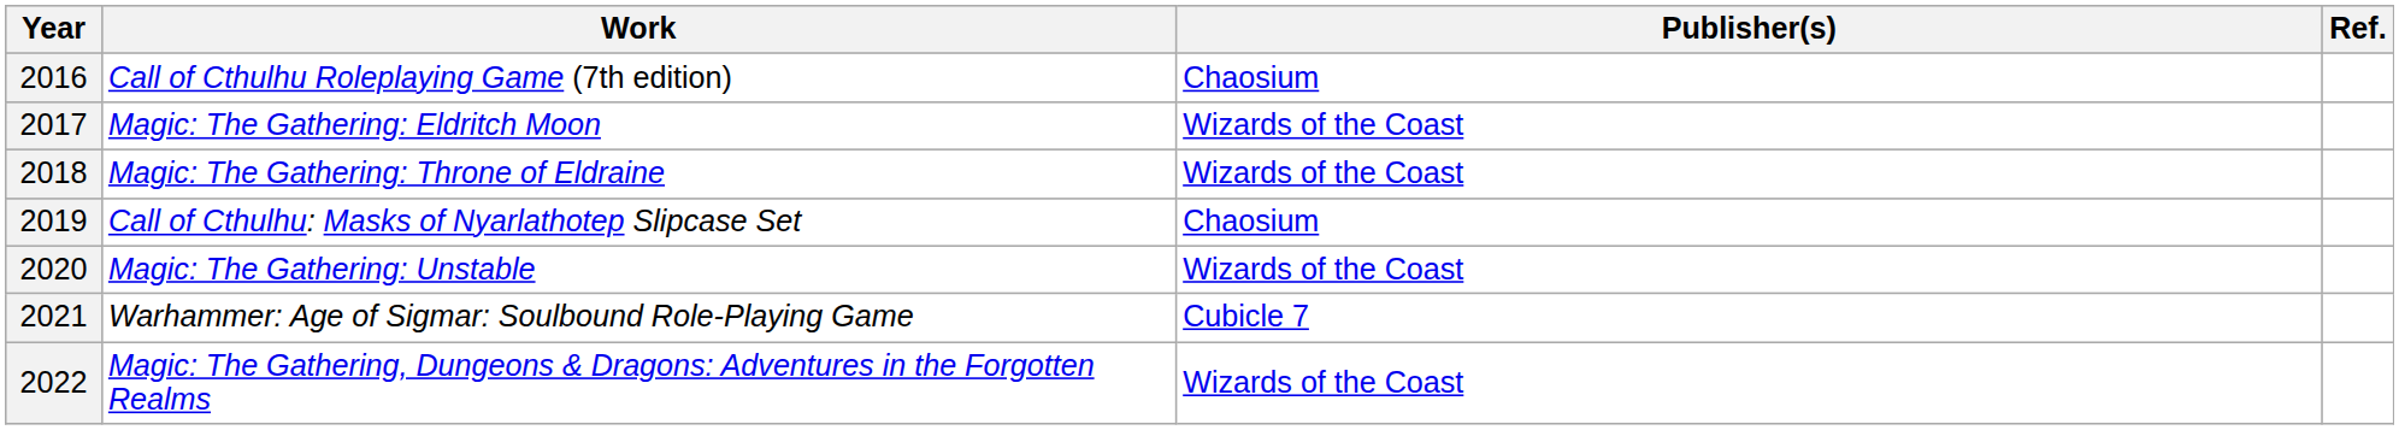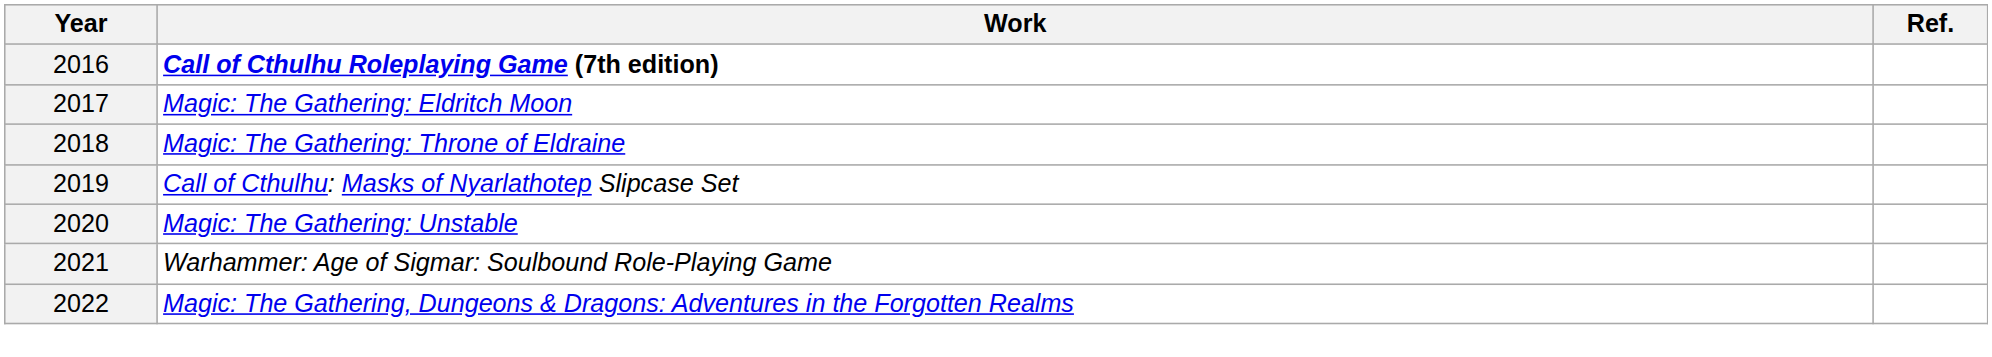- column: Publisher(s) | Chaosium | Wizards of the Coast | Wizards of the Coast | Chaosium | Wizards of the Coast | Cubicle 7 | Wizards of the Coast
2016 | Work: normal -> bold
